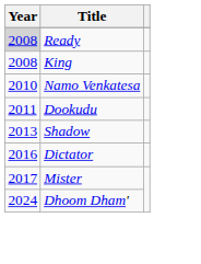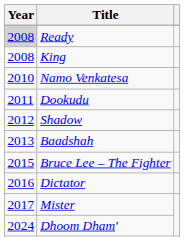Shadow | Year: 2013 -> 2012
+ row: 2013 | Baadshah
+ row: 2015 | Bruce Lee – The Fighter
